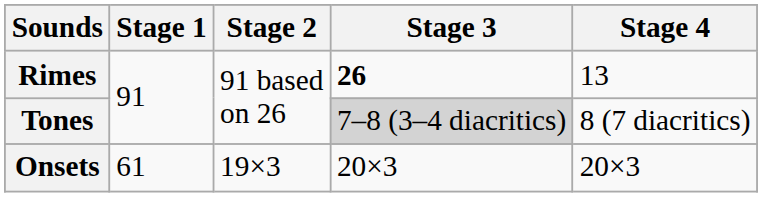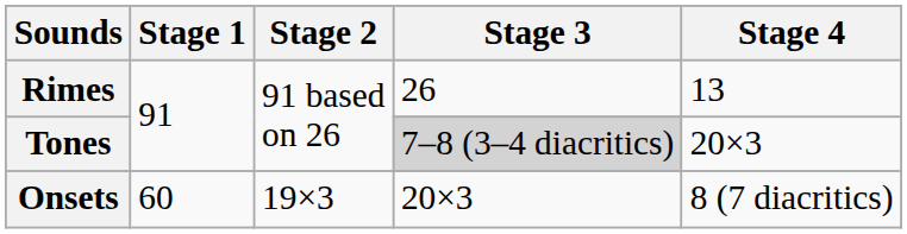Rimes | Stage 3: bold -> normal
Tones | Stage 4: 8 (7 diacritics) -> 20×3
Onsets | Stage 1: 61 -> 60
Onsets | Stage 4: 20×3 -> 8 (7 diacritics)
